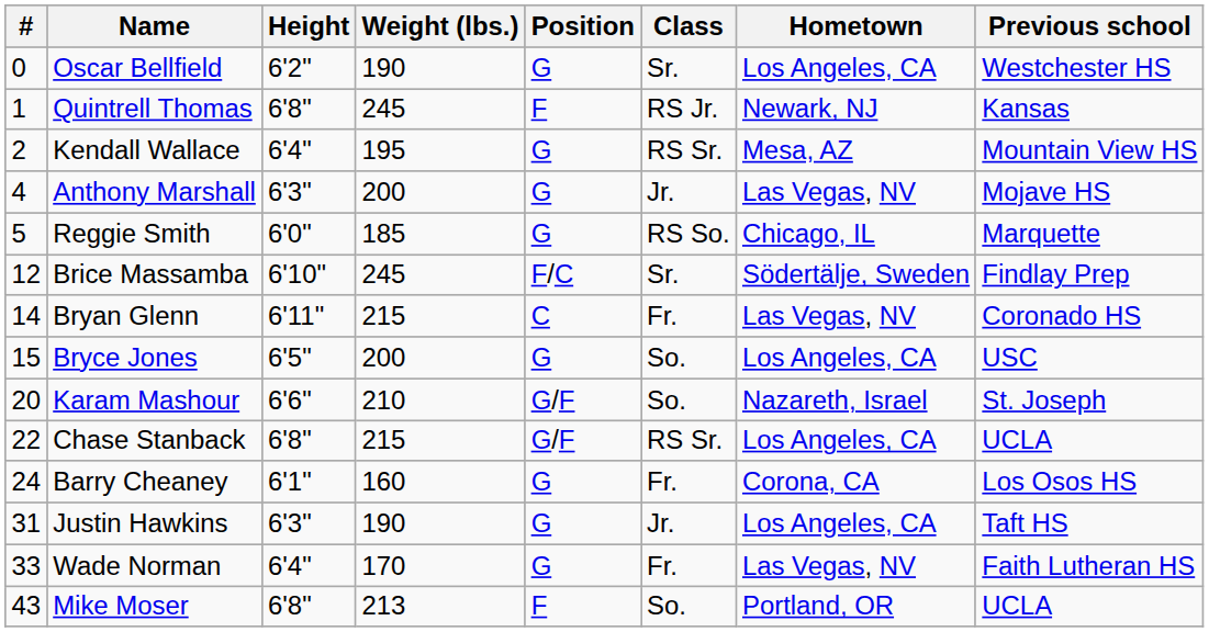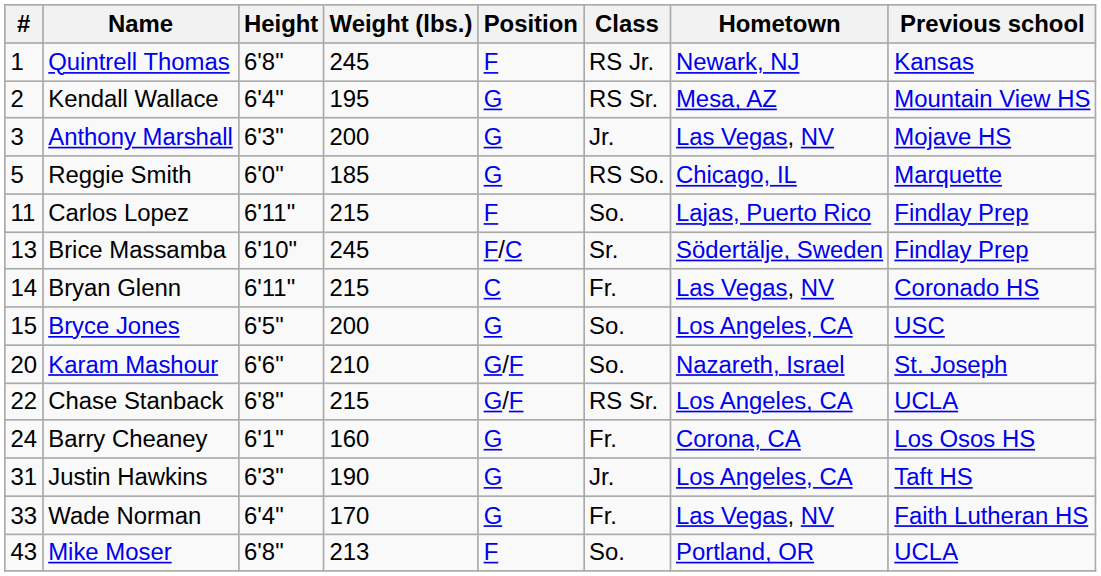- row: 0 | Oscar Bellfield | 6'2" | 190 | G | Sr. | Los Angeles, CA | Westchester HS
Anthony Marshall | #: 4 -> 3
+ row: 11 | Carlos Lopez | 6'11" | 215 | F | So. | Lajas, Puerto Rico | Findlay Prep
Brice Massamba | #: 12 -> 13
